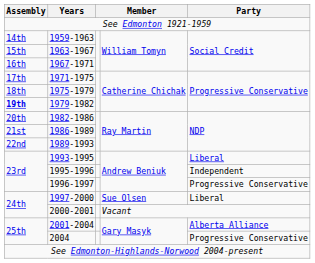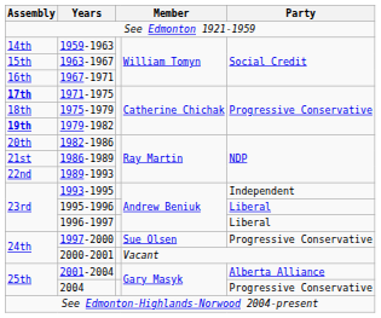1971-1975 | Assembly: normal -> bold
1993-1995 | Party: Liberal -> Independent
1995-1996 | Party: Independent -> Liberal
1996-1997 | Party: Progressive Conservative -> Liberal
1997-2000 | Party: Liberal -> Progressive Conservative
